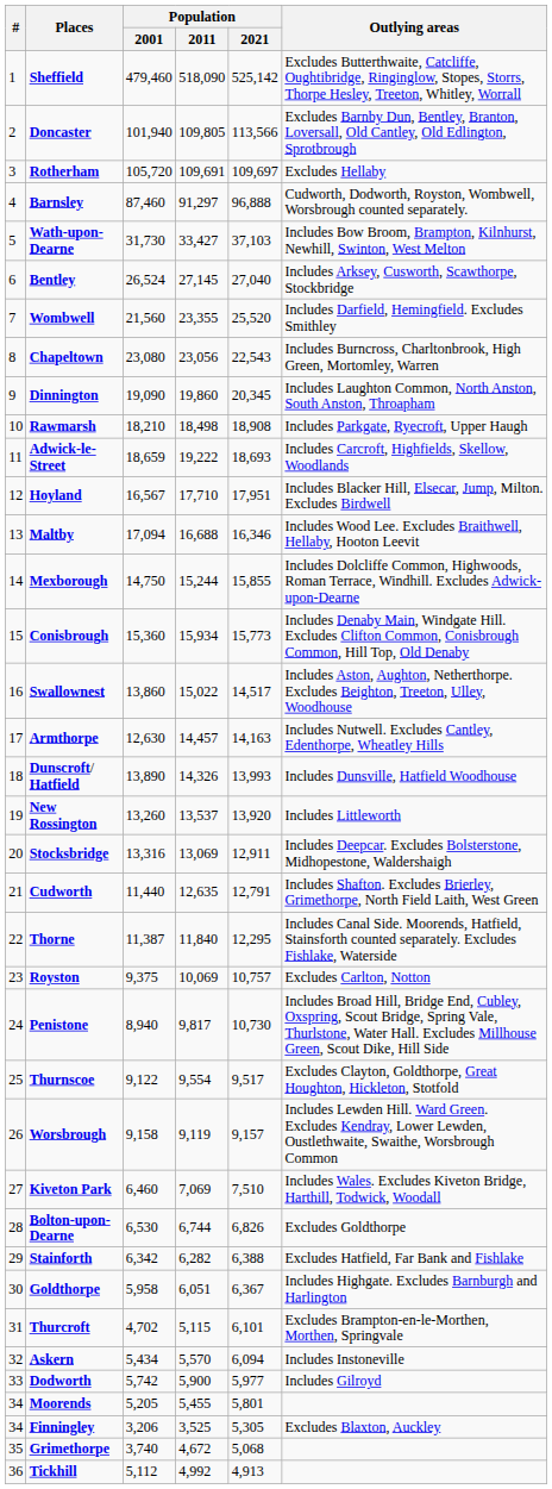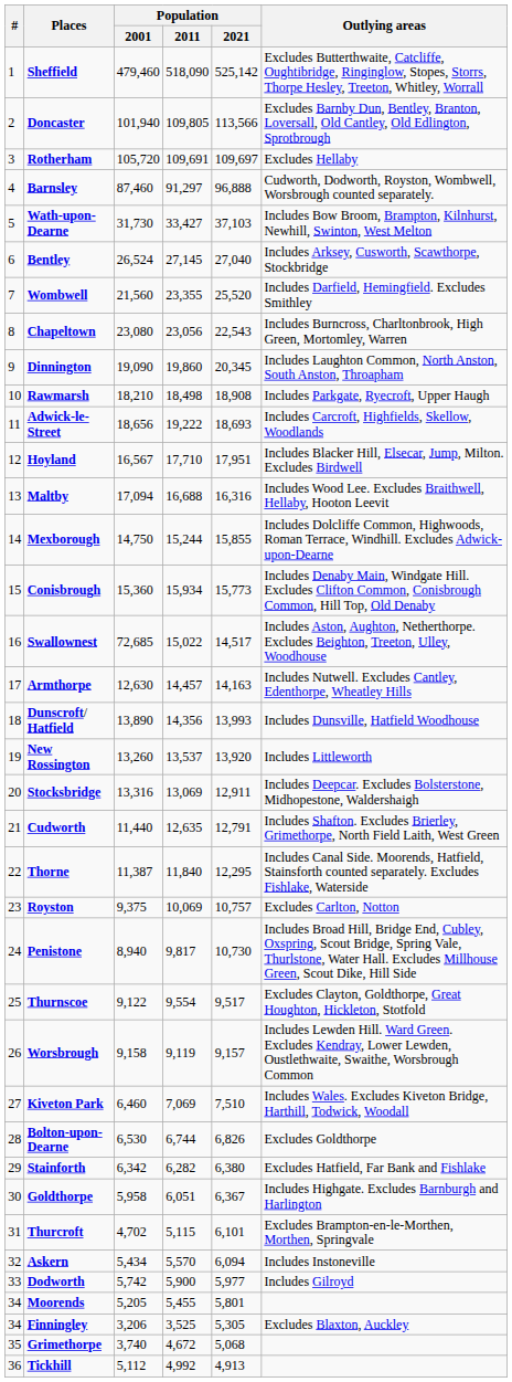Adwick-le-Street | Population / 2001: 18,659 -> 18,656
Maltby | Population / 2021: 16,346 -> 16,316
Swallownest | Population / 2001: 13,860 -> 72,685
Dunscroft/ Hatfield | Population / 2011: 14,326 -> 14,356
Stainforth | Population / 2021: 6,388 -> 6,380
